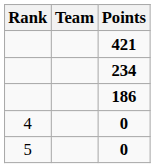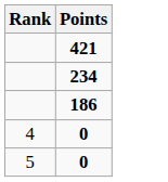- column: Team
